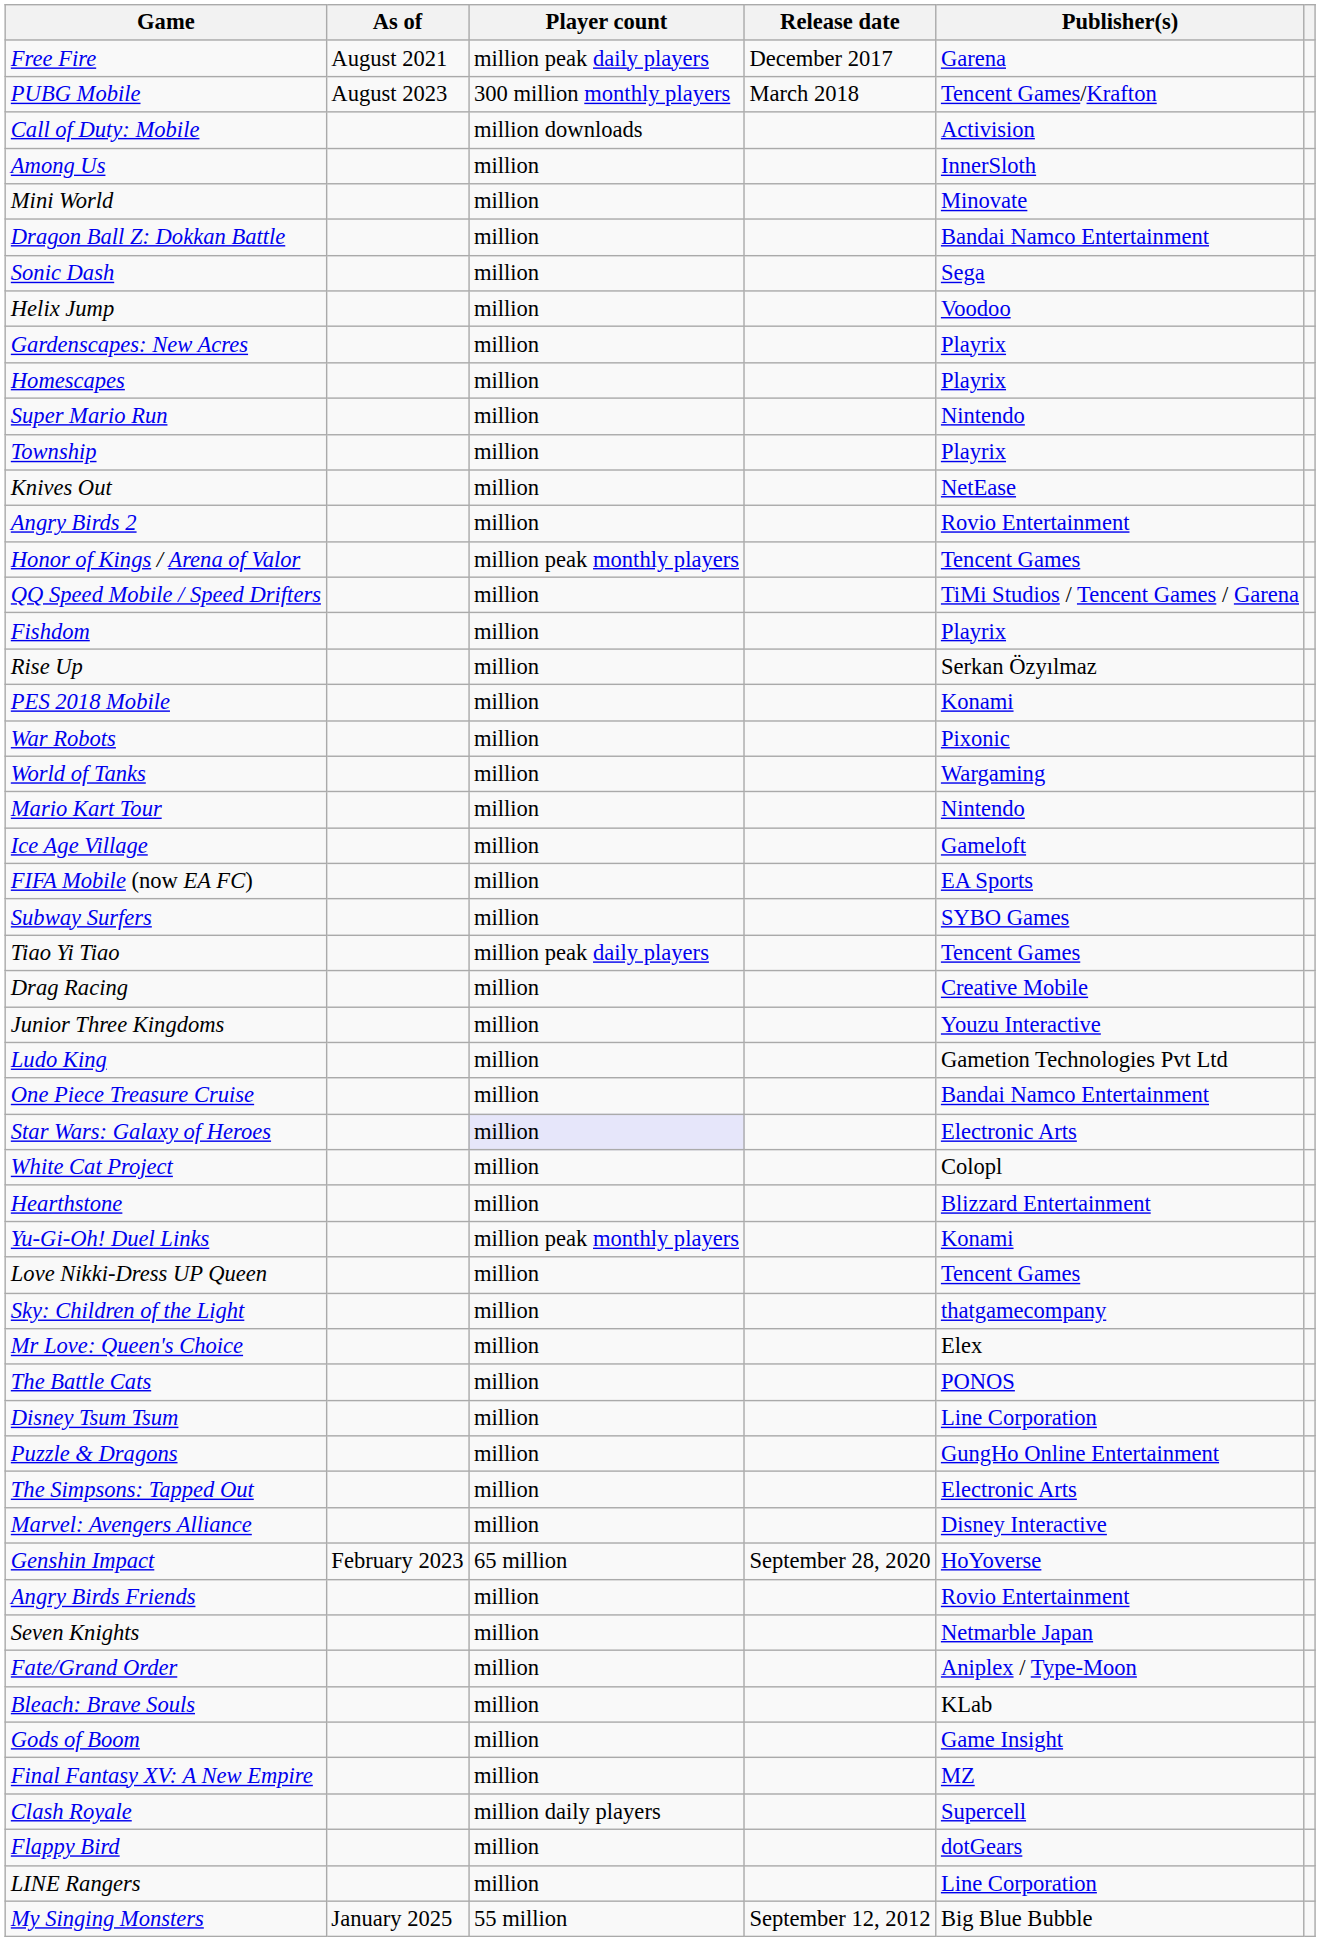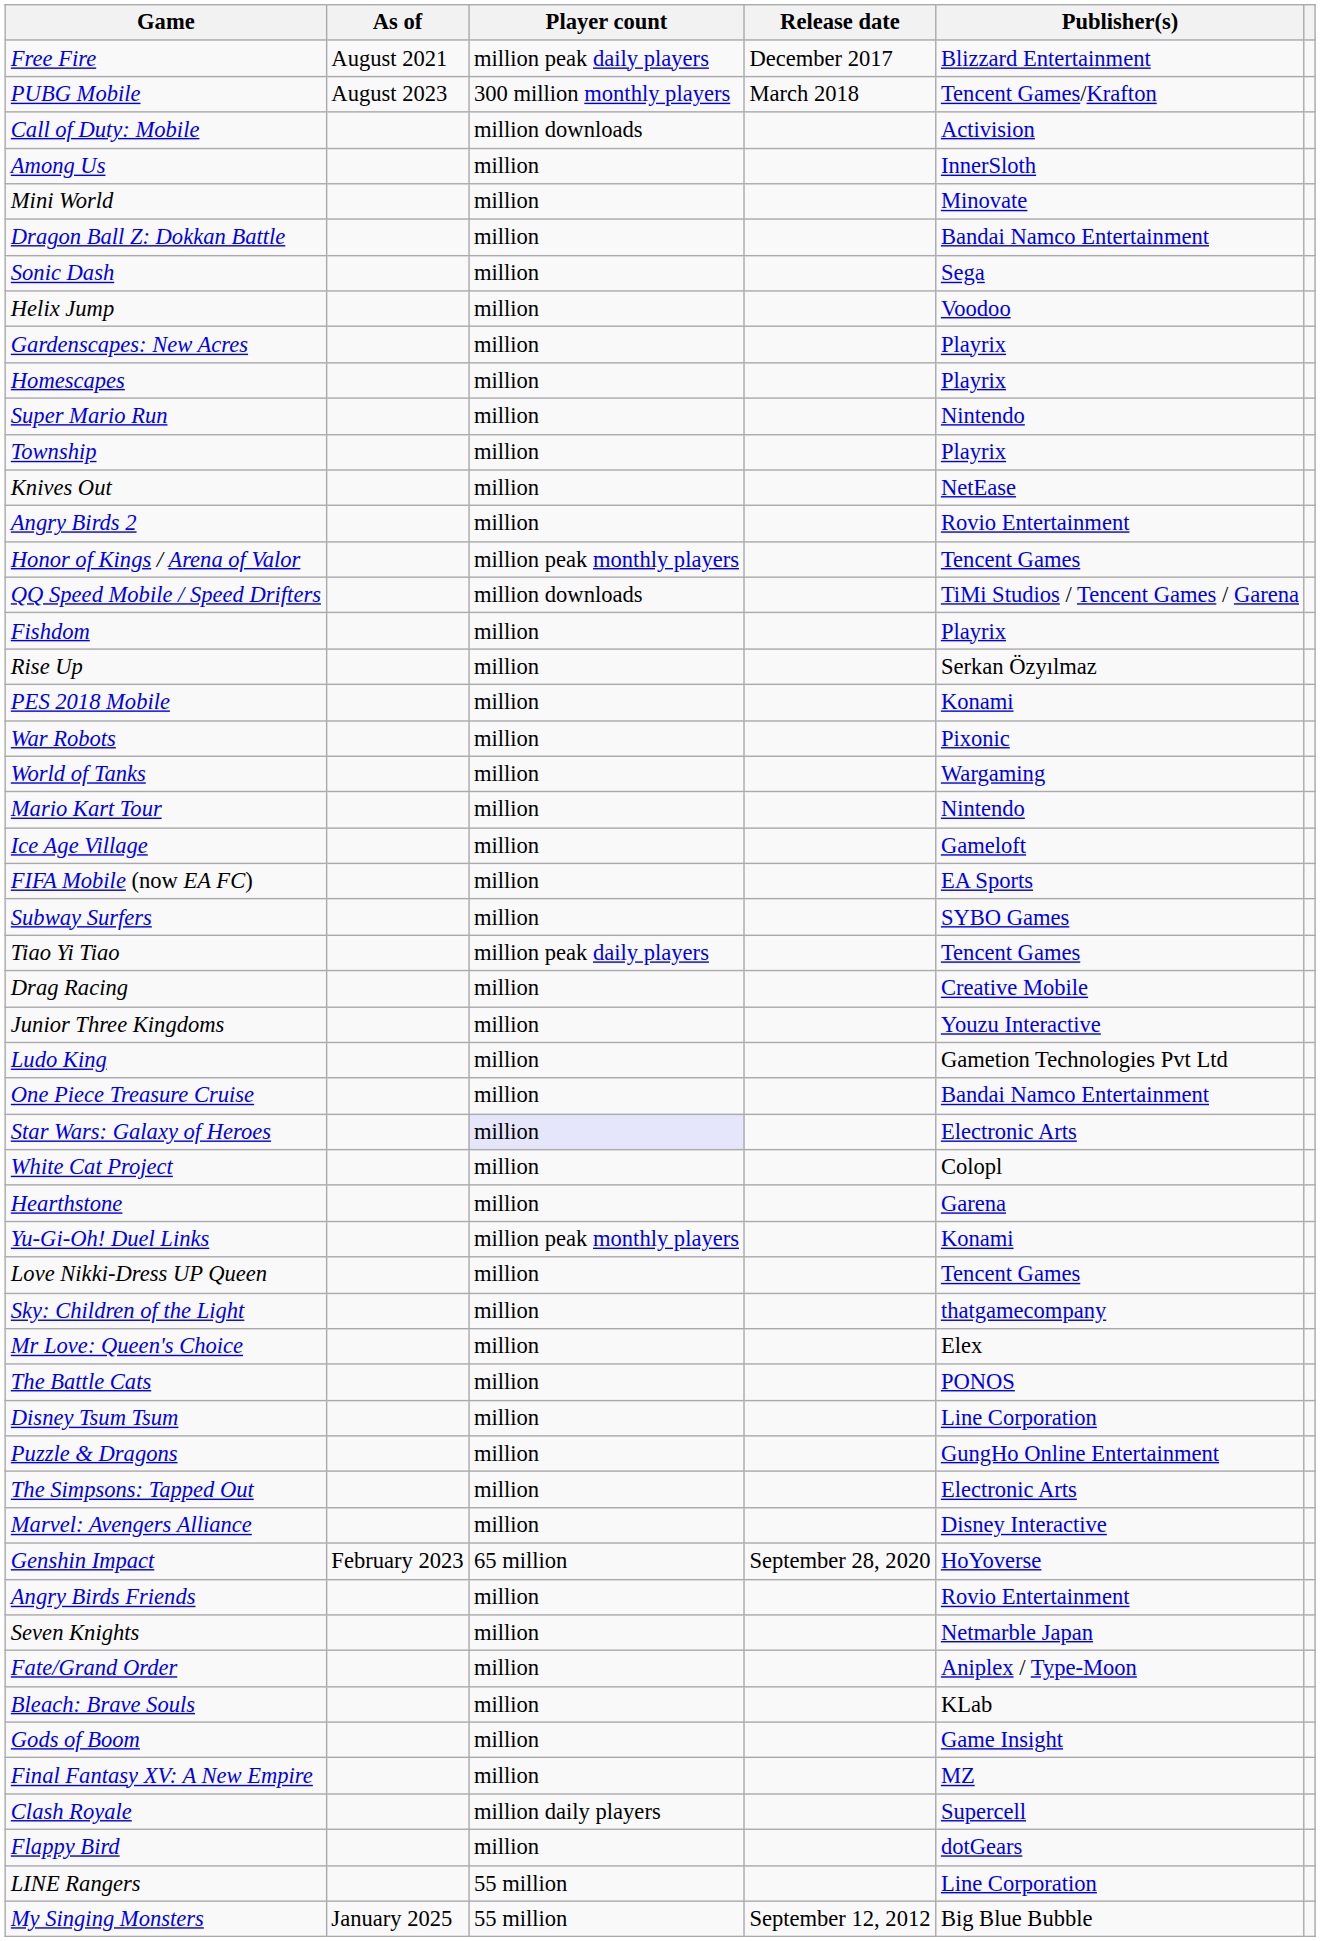Free Fire | Publisher(s): Garena -> Blizzard Entertainment
QQ Speed Mobile / Speed Drifters | Player count: million -> million downloads
Hearthstone | Publisher(s): Blizzard Entertainment -> Garena
LINE Rangers | Player count: million -> 55 million
